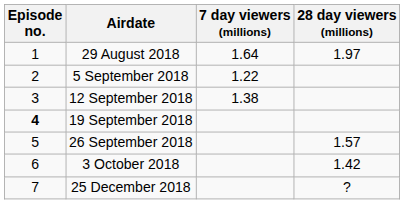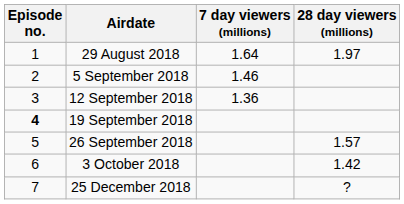5 September 2018 | 7 day viewers (millions): 1.22 -> 1.46
12 September 2018 | 7 day viewers (millions): 1.38 -> 1.36
